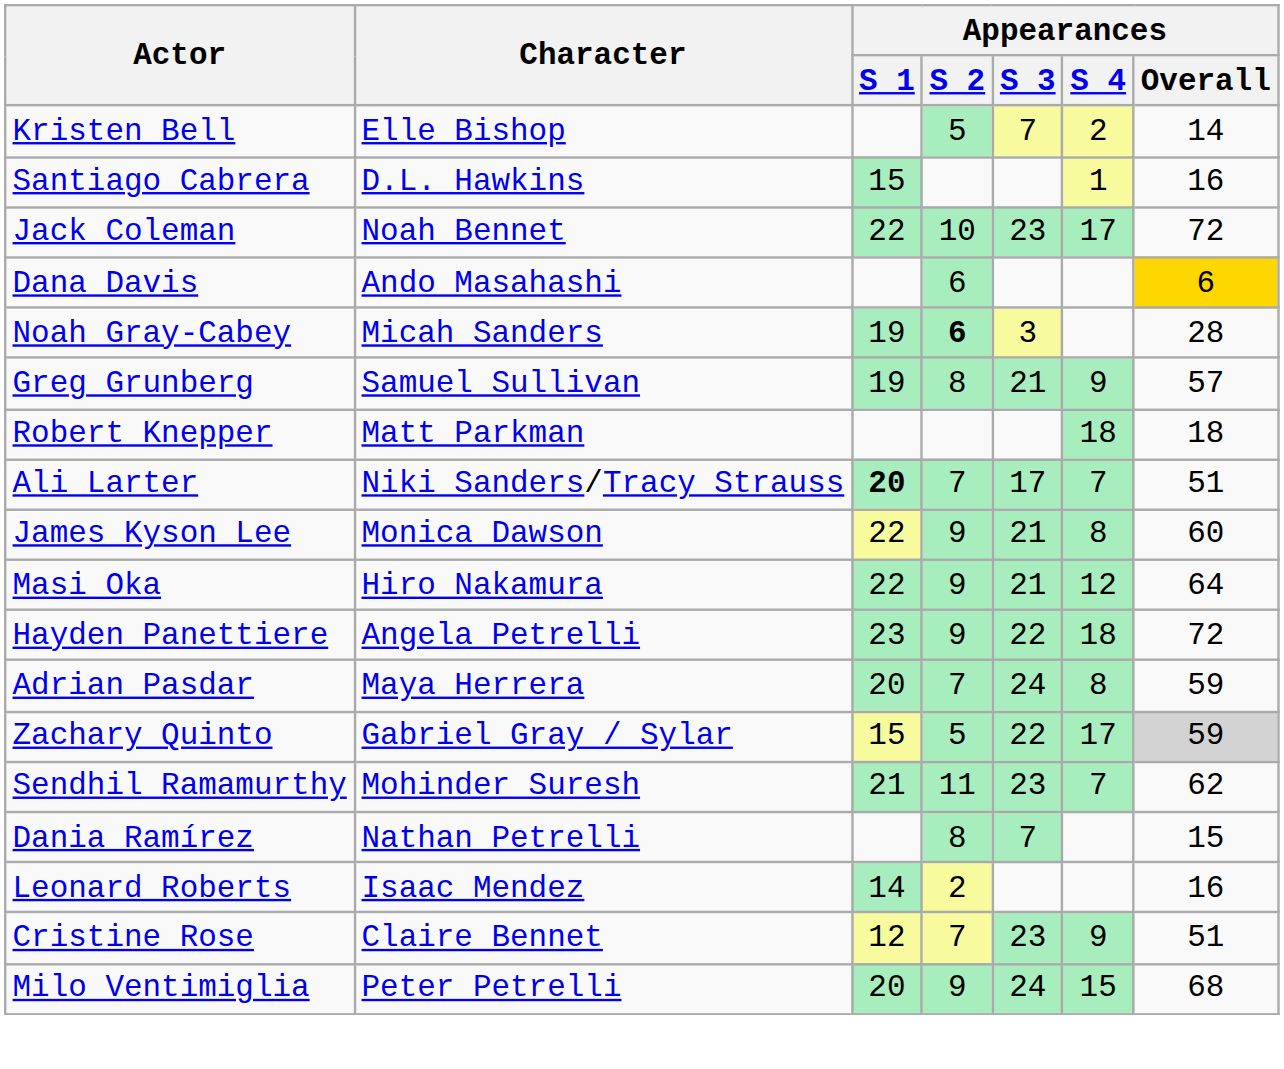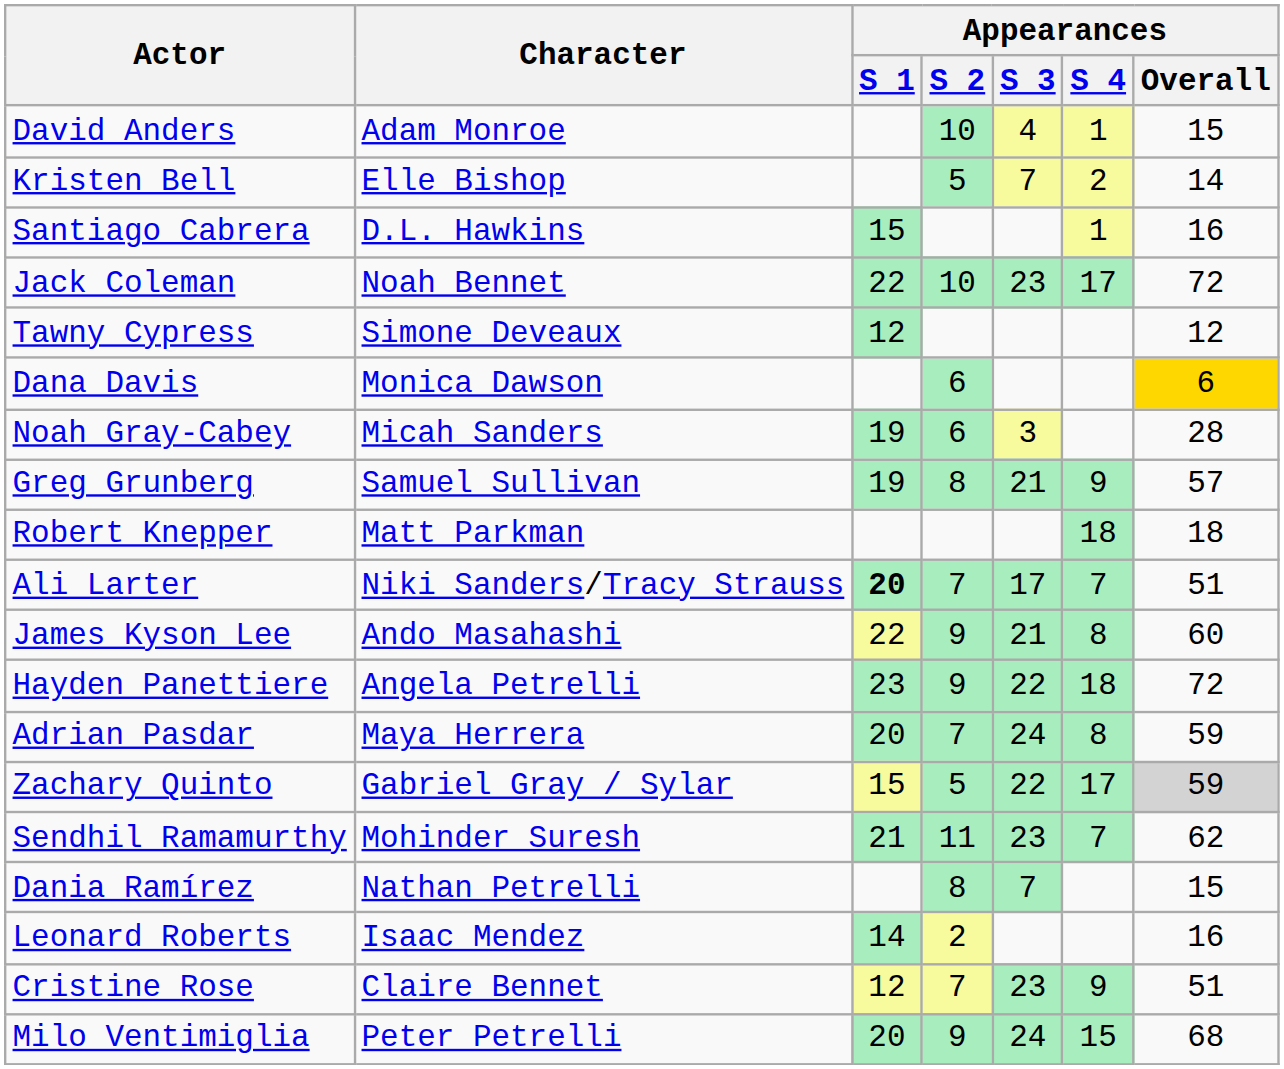+ row: David Anders | Adam Monroe | 10 | 4 | 1 | 15
+ row: Tawny Cypress | Simone Deveaux | 12 | 12
Dana Davis | Character: Ando Masahashi -> Monica Dawson
Noah Gray-Cabey | Appearances / S 2: bold -> normal
James Kyson Lee | Character: Monica Dawson -> Ando Masahashi
- row: Masi Oka | Hiro Nakamura | 22 | 9 | 21 | 12 | 64
